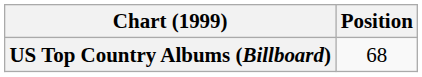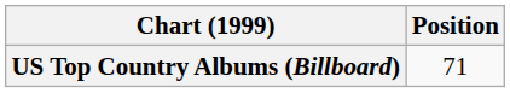US Top Country Albums (Billboard) | Position: 68 -> 71
